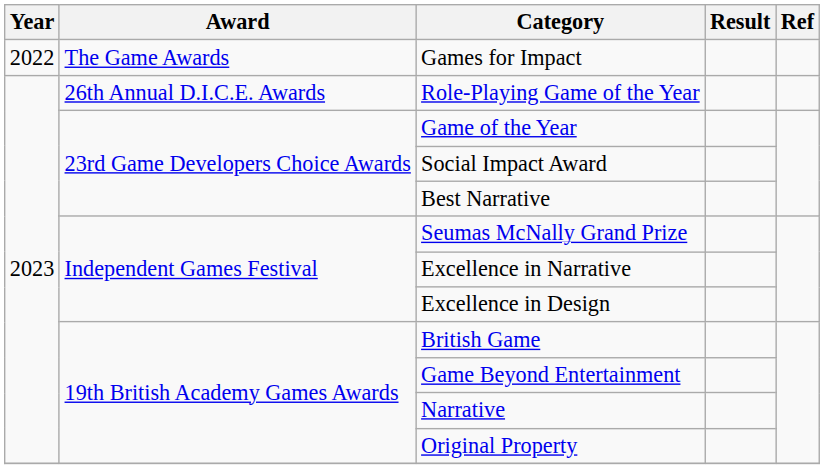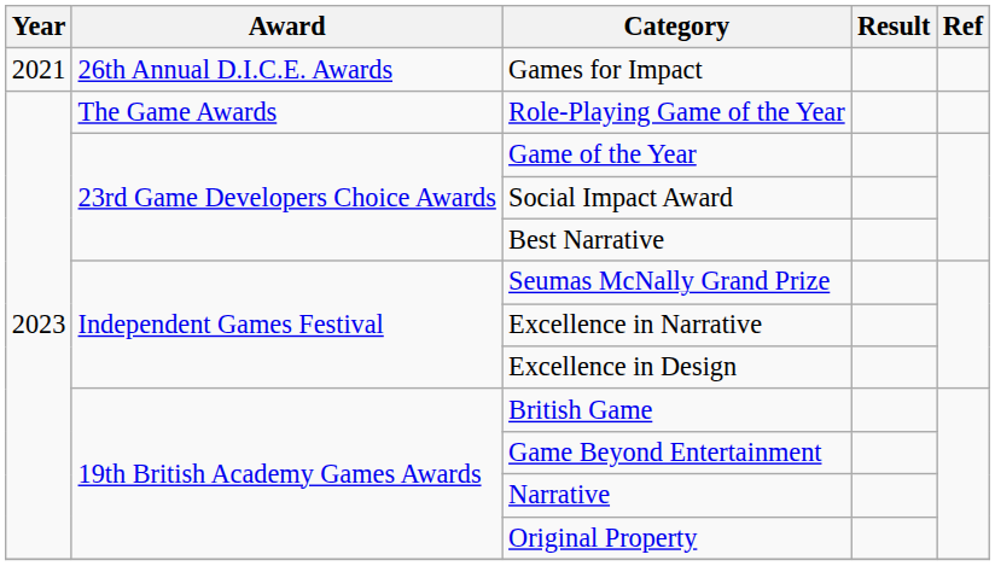Games for Impact | Year: 2022 -> 2021
Games for Impact | Award: The Game Awards -> 26th Annual D.I.C.E. Awards
Role-Playing Game of the Year | Award: 26th Annual D.I.C.E. Awards -> The Game Awards
